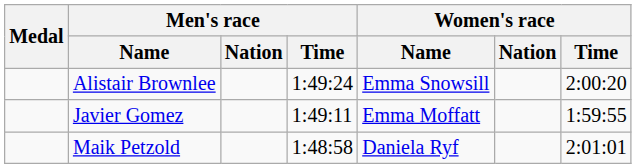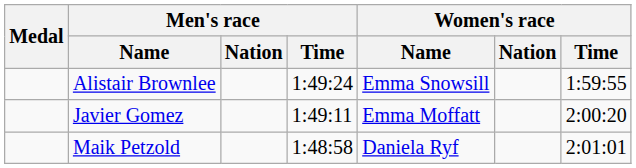Alistair Brownlee | Women's race / Time: 2:00:20 -> 1:59:55
Javier Gomez | Women's race / Time: 1:59:55 -> 2:00:20
